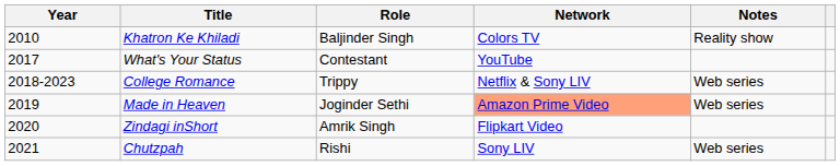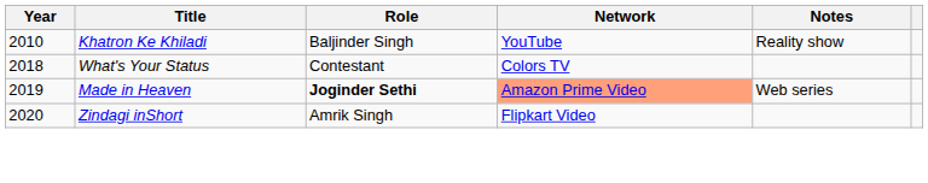Khatron Ke Khiladi | Network: Colors TV -> YouTube
What's Your Status | Year: 2017 -> 2018
What's Your Status | Network: YouTube -> Colors TV
- row: 2018-2023 | College Romance | Trippy | Netflix & Sony LIV | Web series
Made in Heaven | Role: normal -> bold
- row: 2021 | Chutzpah | Rishi | Sony LIV | Web series
